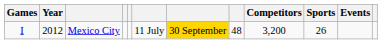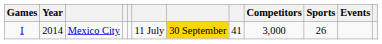Mexico City | Year: 2012 -> 2014
Mexico City | column 8: 48 -> 41
Mexico City | Competitors: 3,200 -> 3,000
